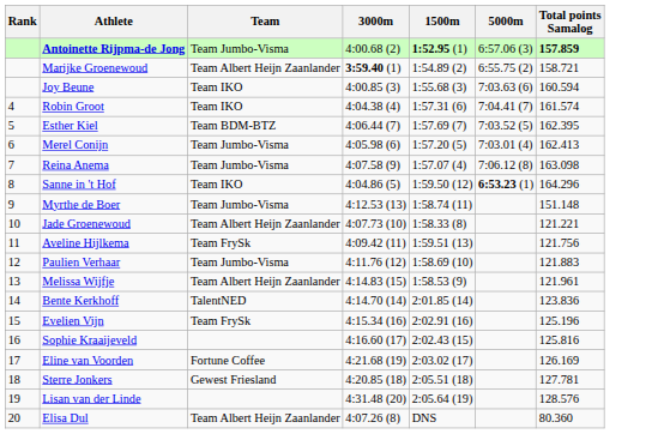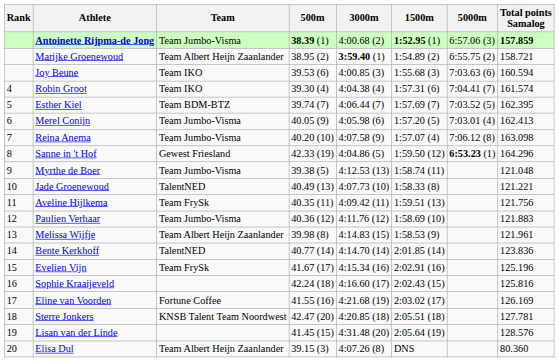+ column: 500m | 38.39 (1) | 38.95 (2) | 39.53 (6) | 39.30 (4) | 39.74 (7) | 40.05 (9) | 40.20 (10) | 42.33 (19) | 39.38 (5) | 40.49 (13) | 40.35 (11) | 40.36 (12) | 39.98 (8) | 40.77 (14) | 41.67 (17) | 42.24 (18) | 41.55 (16) | 42.47 (20) | 41.45 (15) | 39.15 (3)
Sanne in 't Hof | Team: Team IKO -> Gewest Friesland
Myrthe de Boer | Total points Samalog: 151.148 -> 121.048
Jade Groenewoud | Team: Team Albert Heijn Zaanlander -> TalentNED
Sterre Jonkers | Team: Gewest Friesland -> KNSB Talent Team Noordwest
